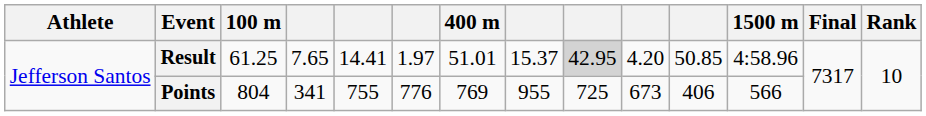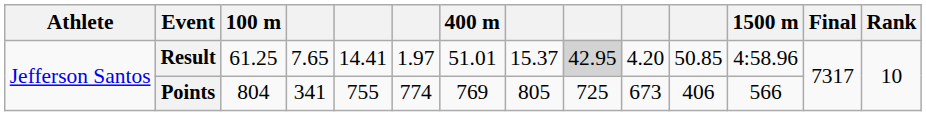Points | column 6: 776 -> 774
Points | column 8: 955 -> 805
